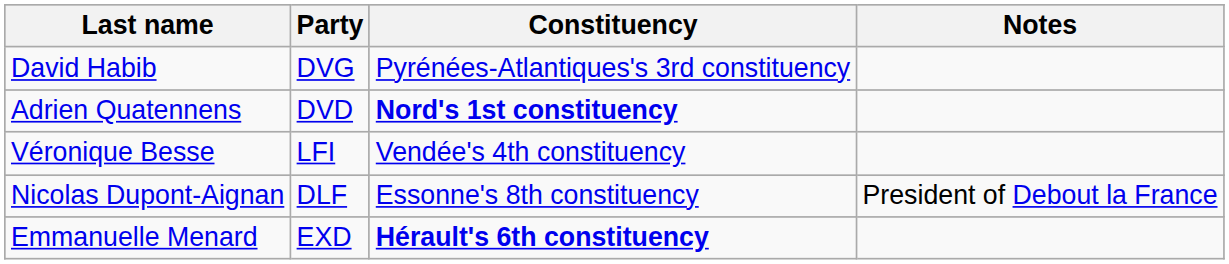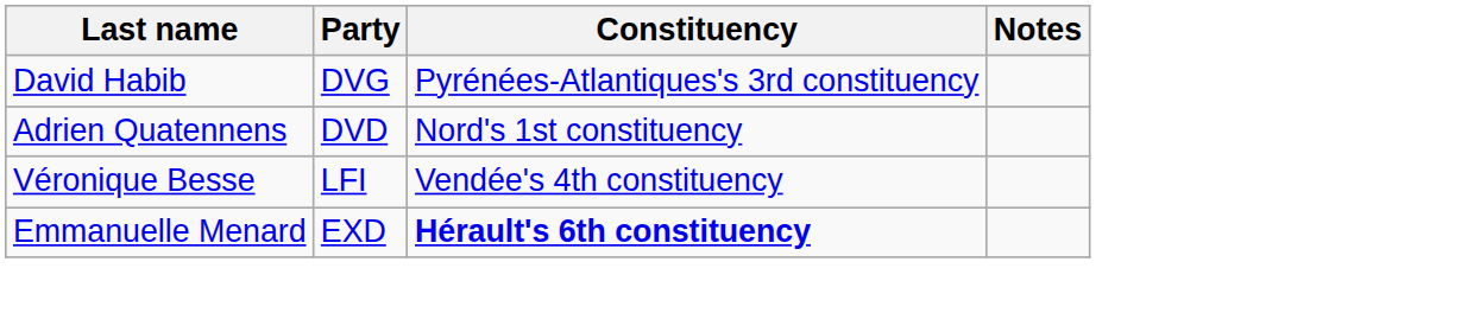Adrien Quatennens | Constituency: bold -> normal
- row: Nicolas Dupont-Aignan | DLF | Essonne's 8th constituency | President of Debout la France
